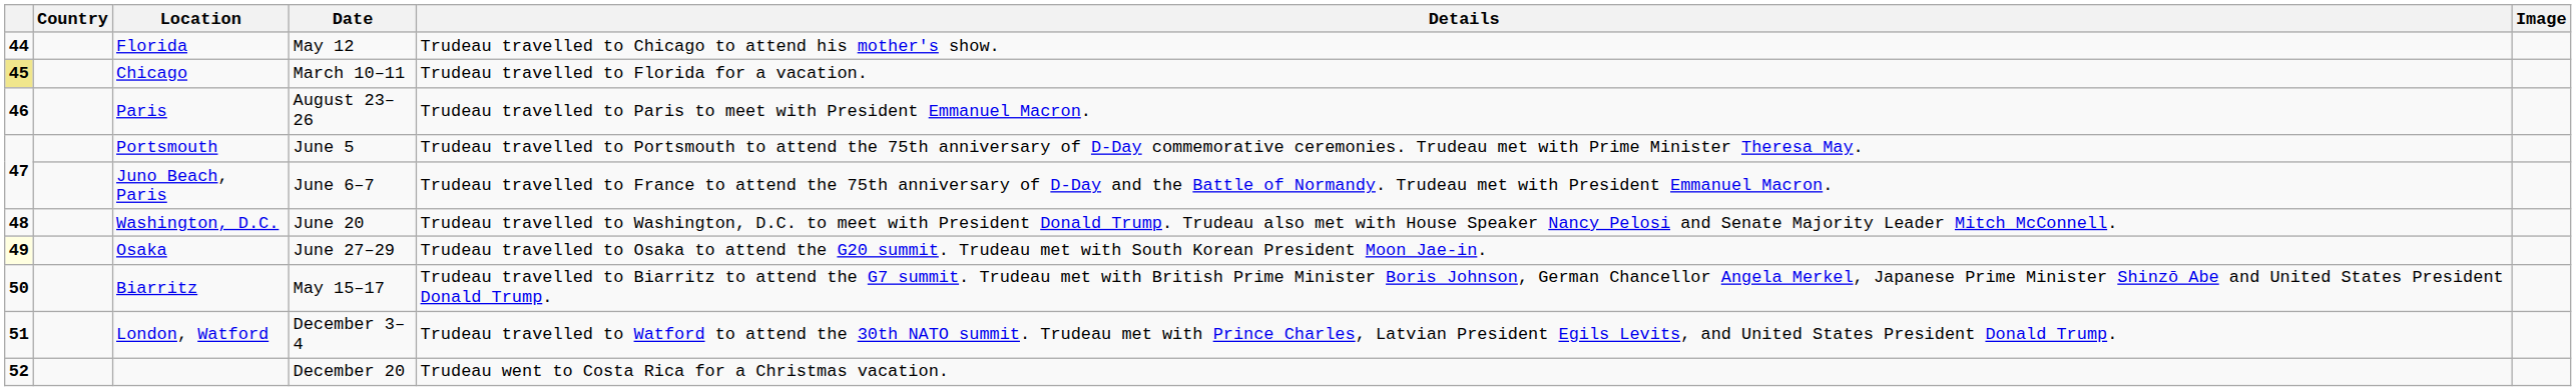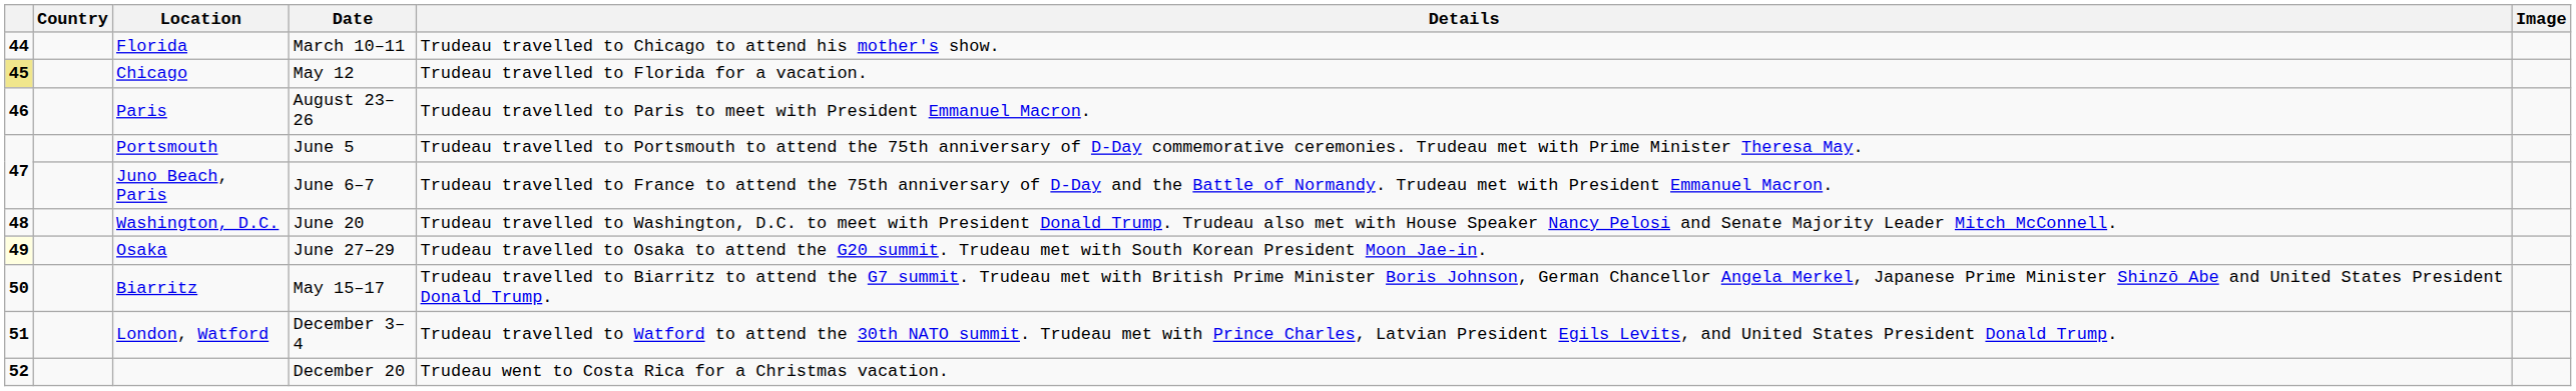Florida | Date: May 12 -> March 10–11
Chicago | Date: March 10–11 -> May 12
